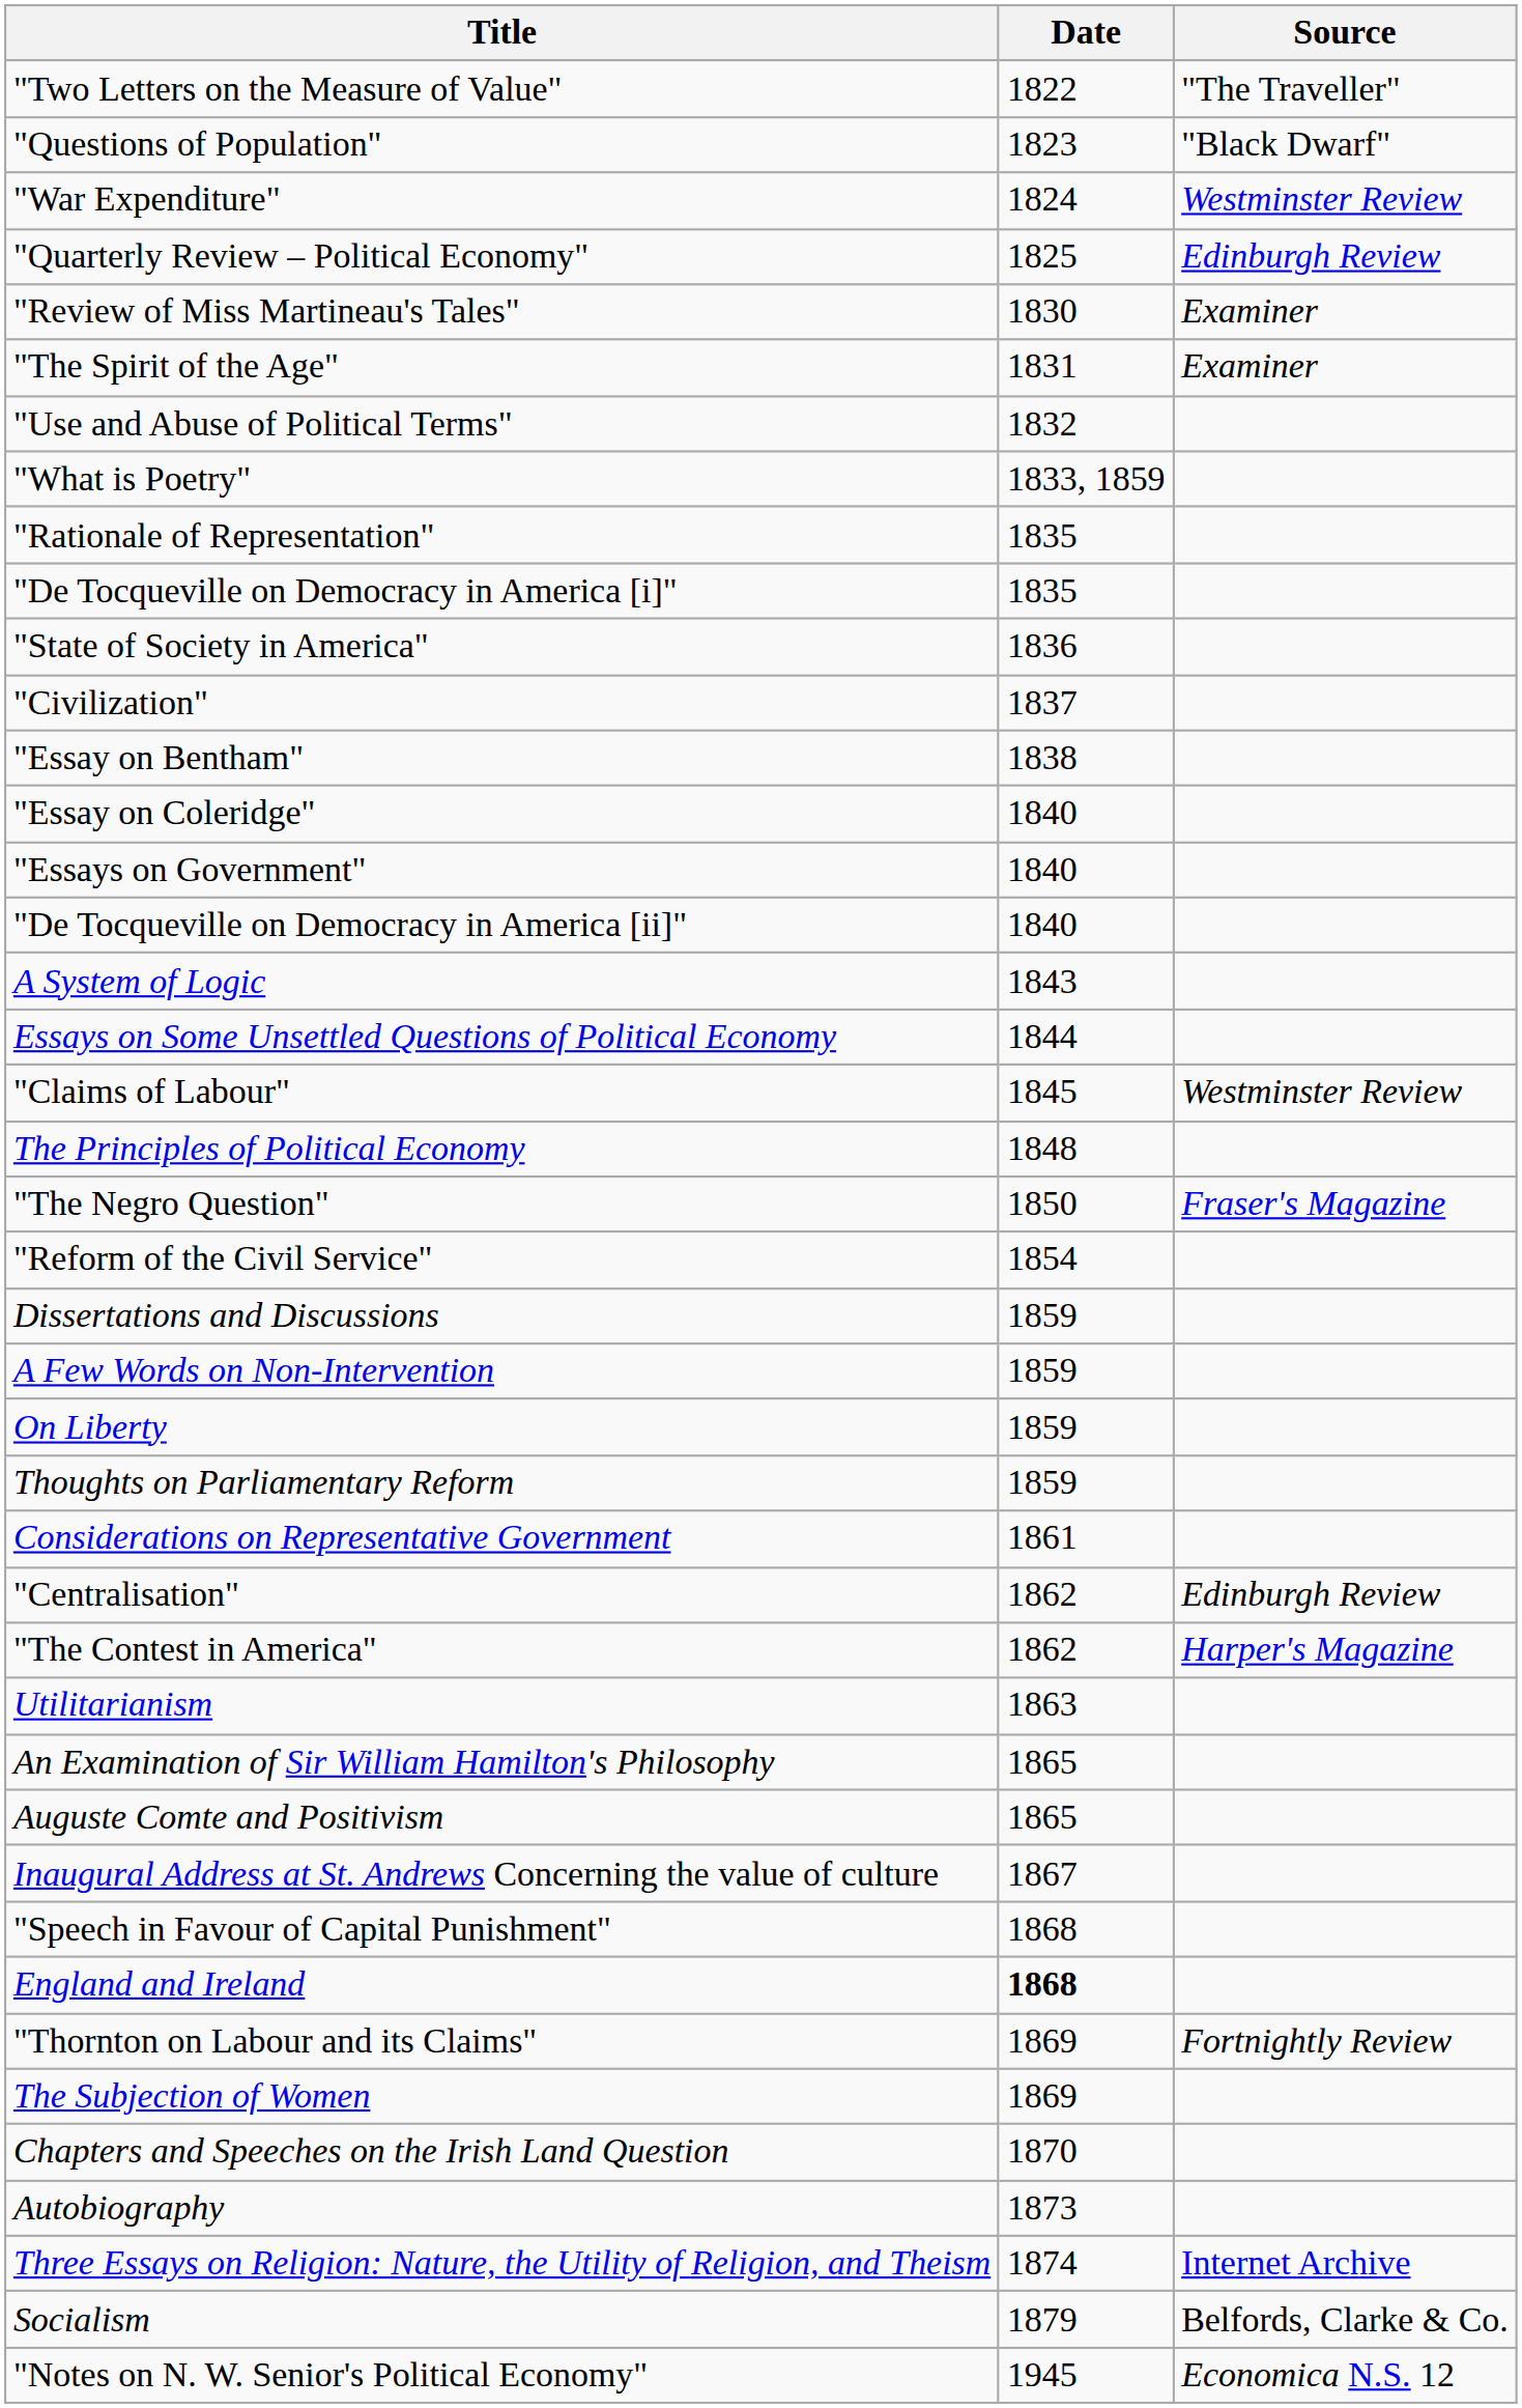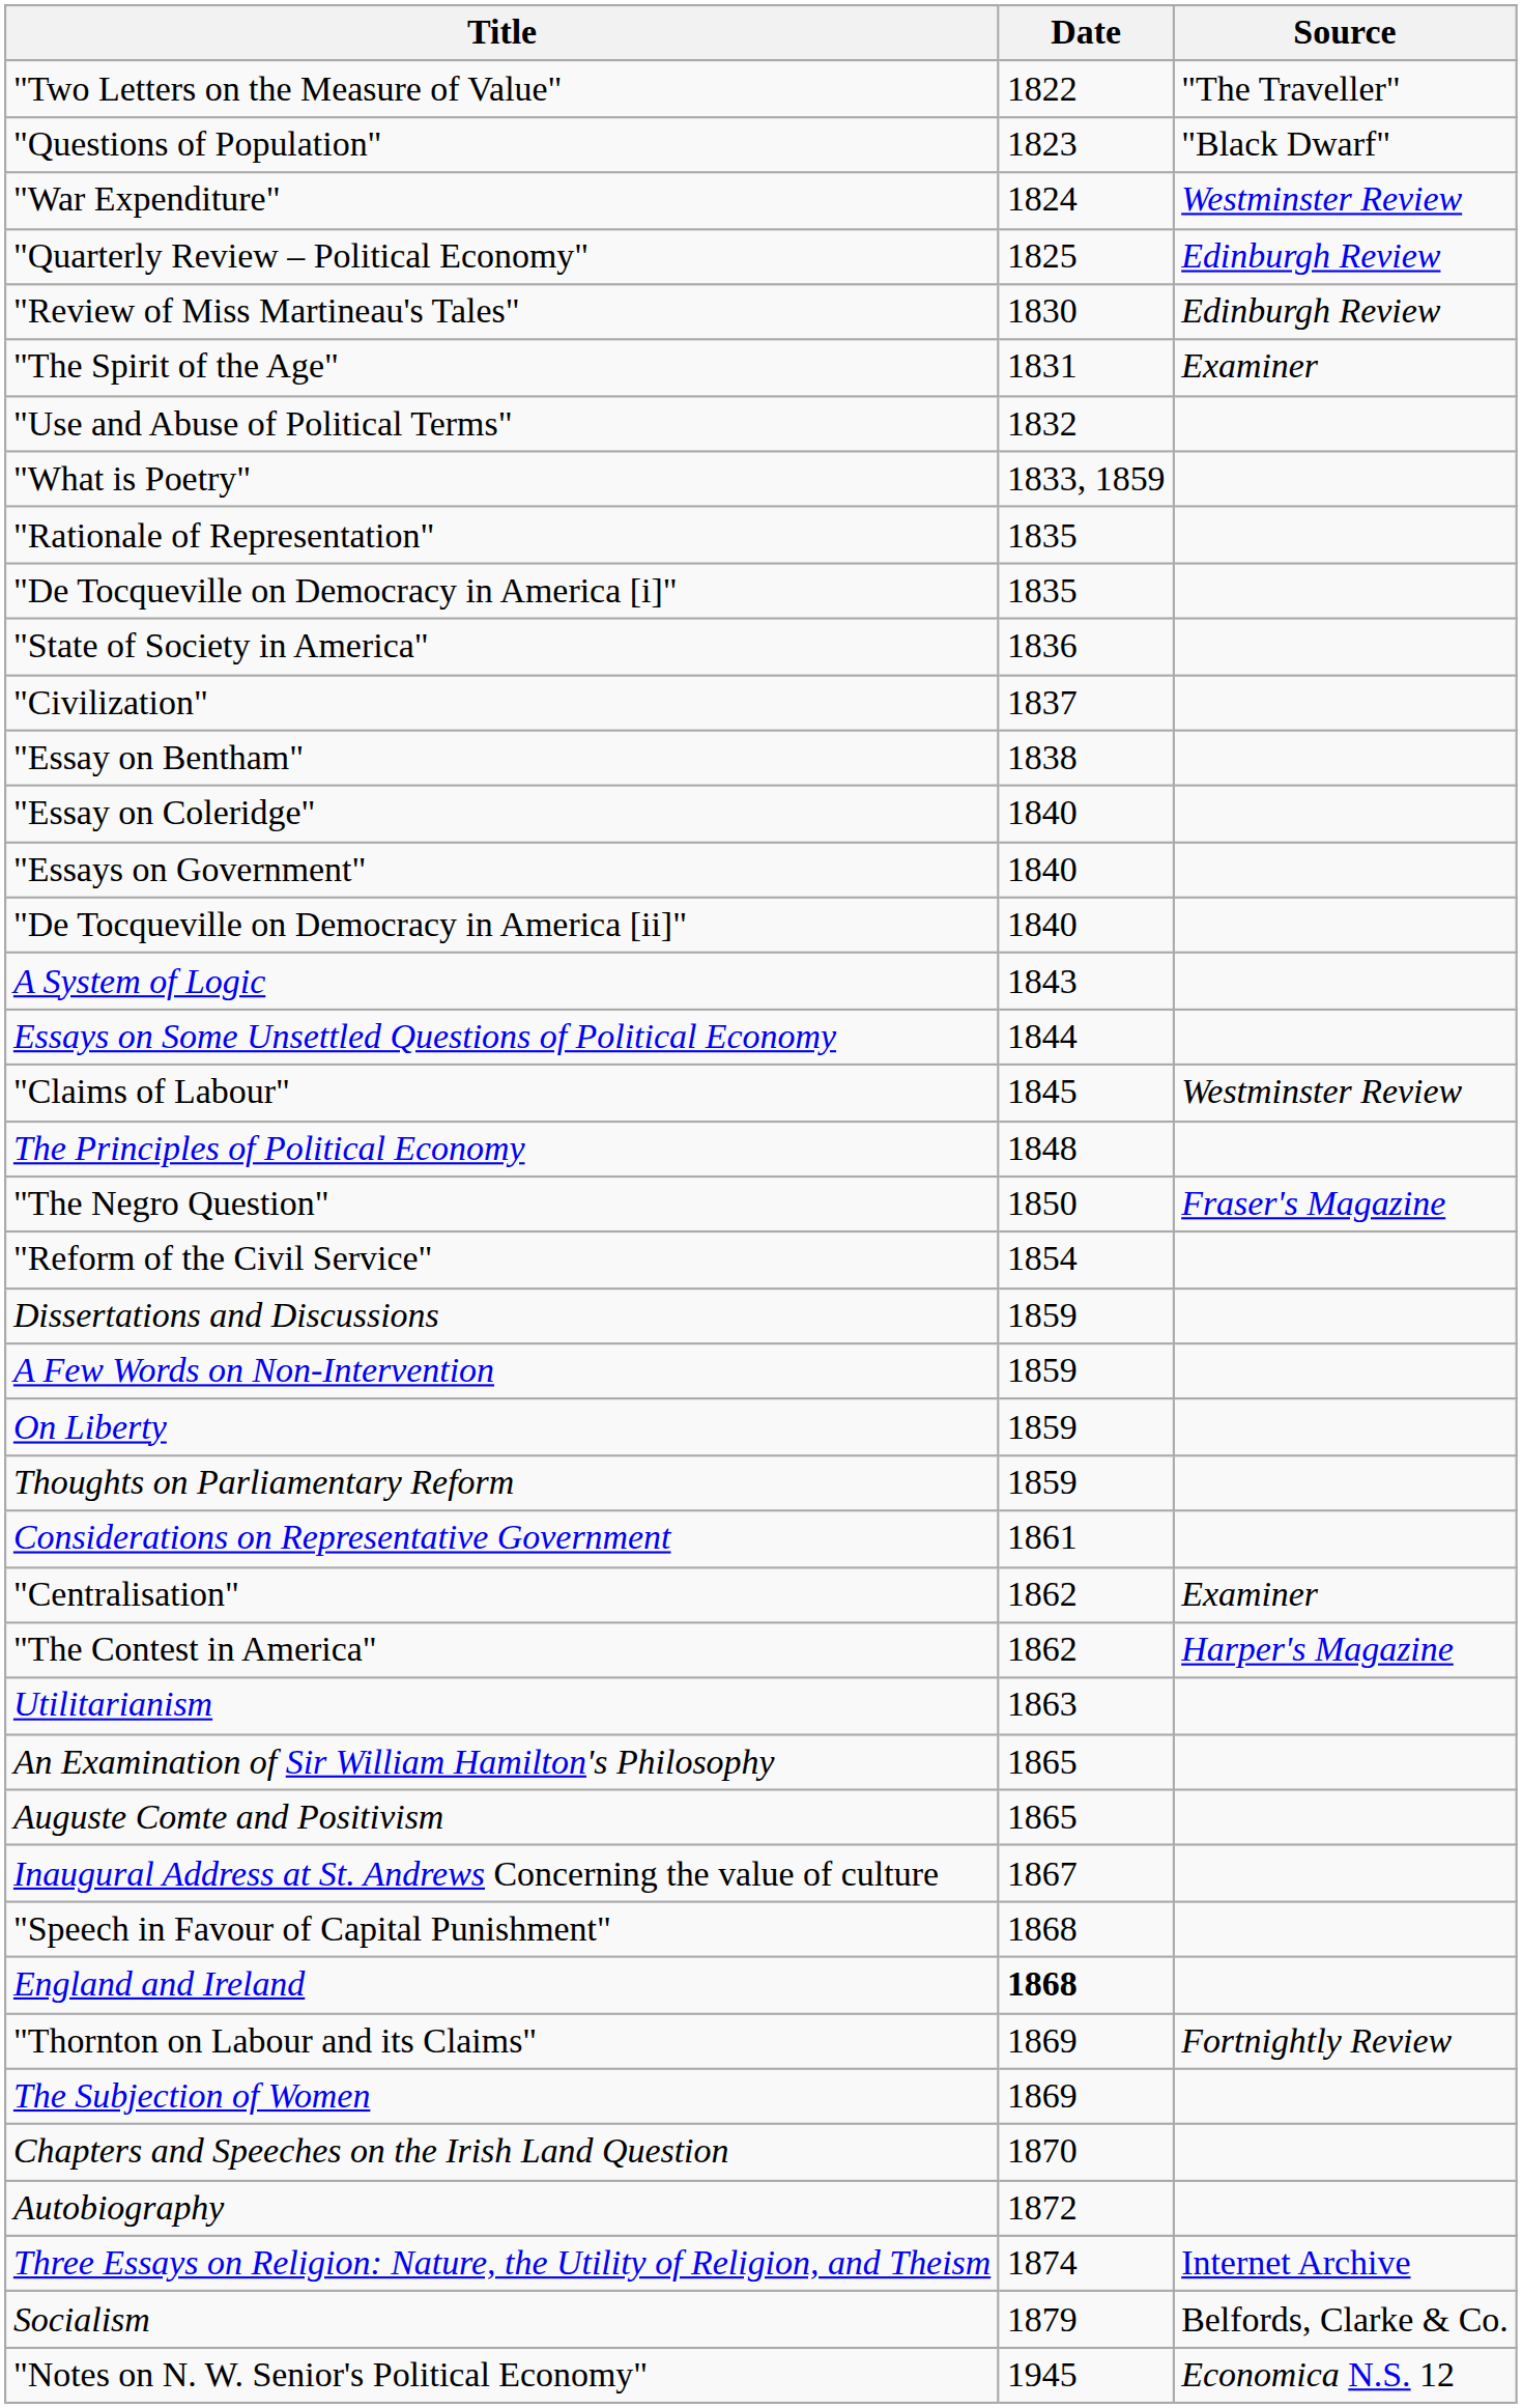"Review of Miss Martineau's Tales" | Source: Examiner -> Edinburgh Review
"Centralisation" | Source: Edinburgh Review -> Examiner
Autobiography | Date: 1873 -> 1872
